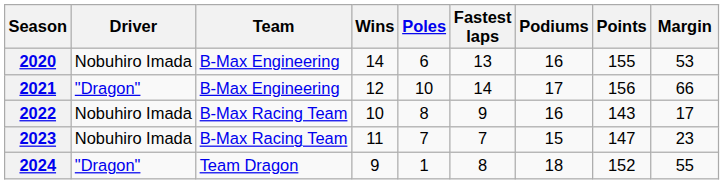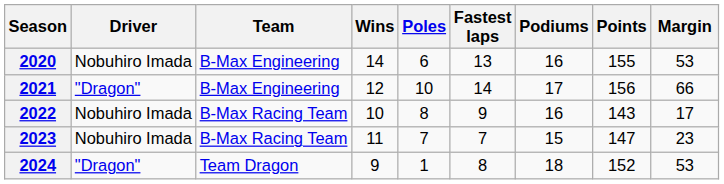2024 | Margin: 55 -> 53
